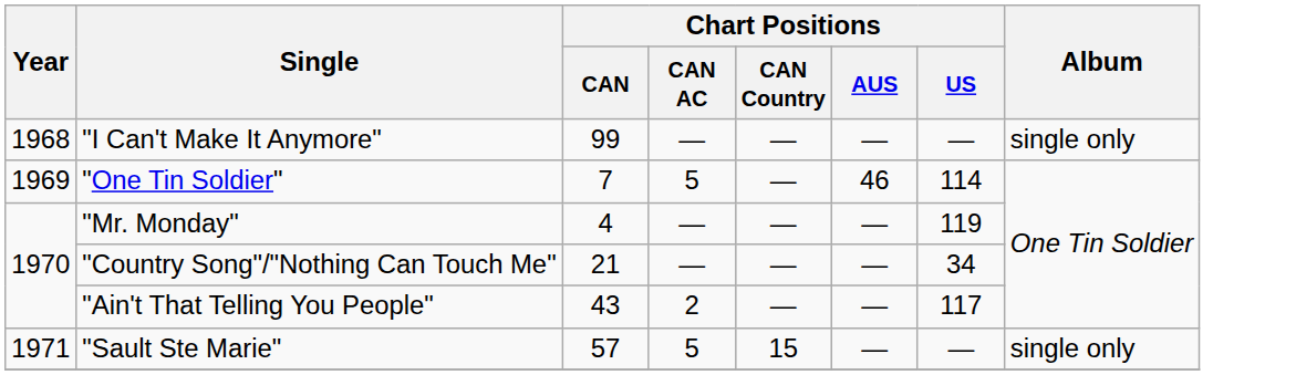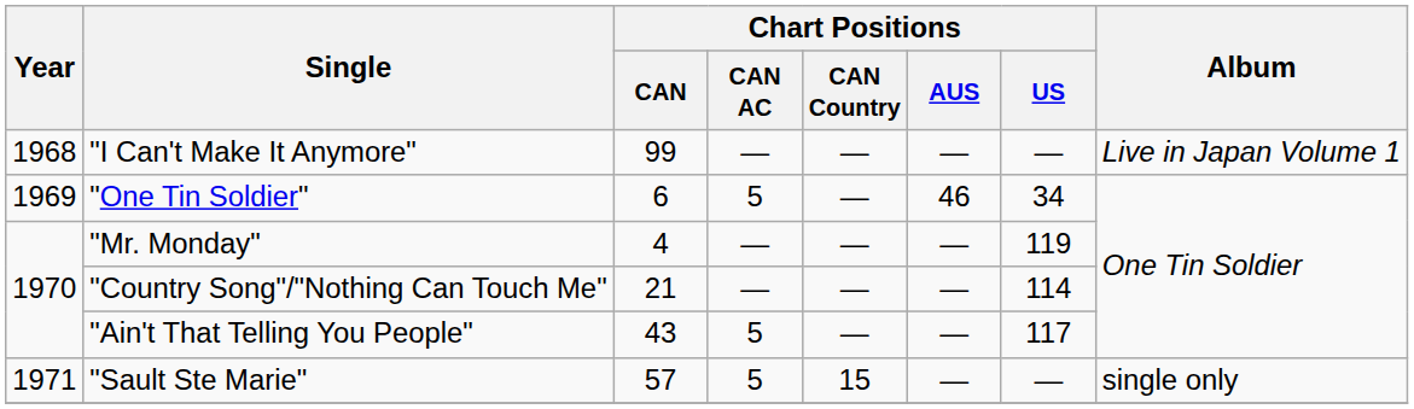"I Can't Make It Anymore" | Album: single only -> Live in Japan Volume 1
"One Tin Soldier" | Chart Positions / CAN: 7 -> 6
"One Tin Soldier" | Chart Positions / US: 114 -> 34
"Country Song"/"Nothing Can Touch Me" | Chart Positions / US: 34 -> 114
"Ain't That Telling You People" | Chart Positions / CAN AC: 2 -> 5
